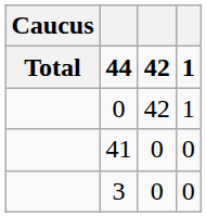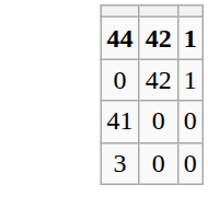- column: Caucus | Total
